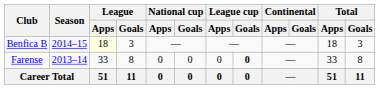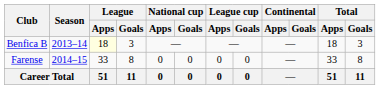Benfica B | Season: 2014–15 -> 2013–14
Farense | Season: 2013–14 -> 2014–15
Farense | League cup / Goals: bold -> normal
